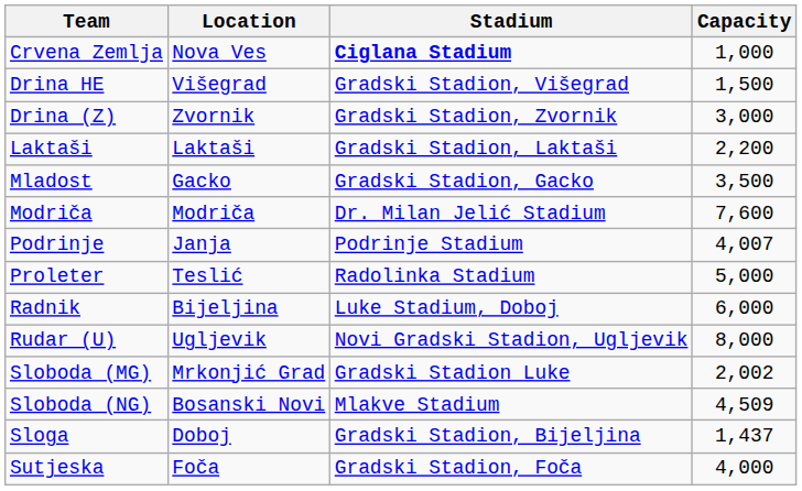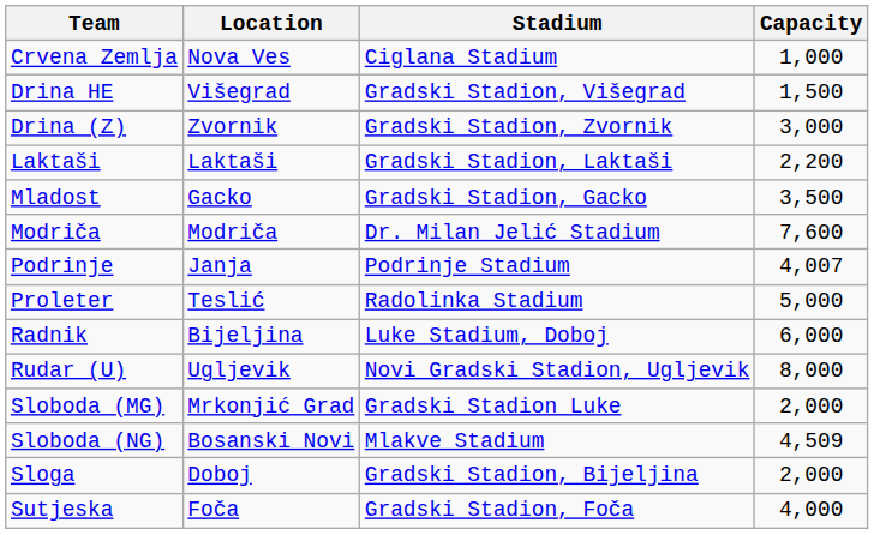Crvena Zemlja | Stadium: bold -> normal
Sloboda (MG) | Capacity: 2,002 -> 2,000
Sloga | Capacity: 1,437 -> 2,000
